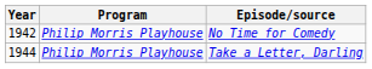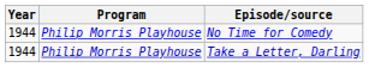No Time for Comedy | Year: 1942 -> 1944
